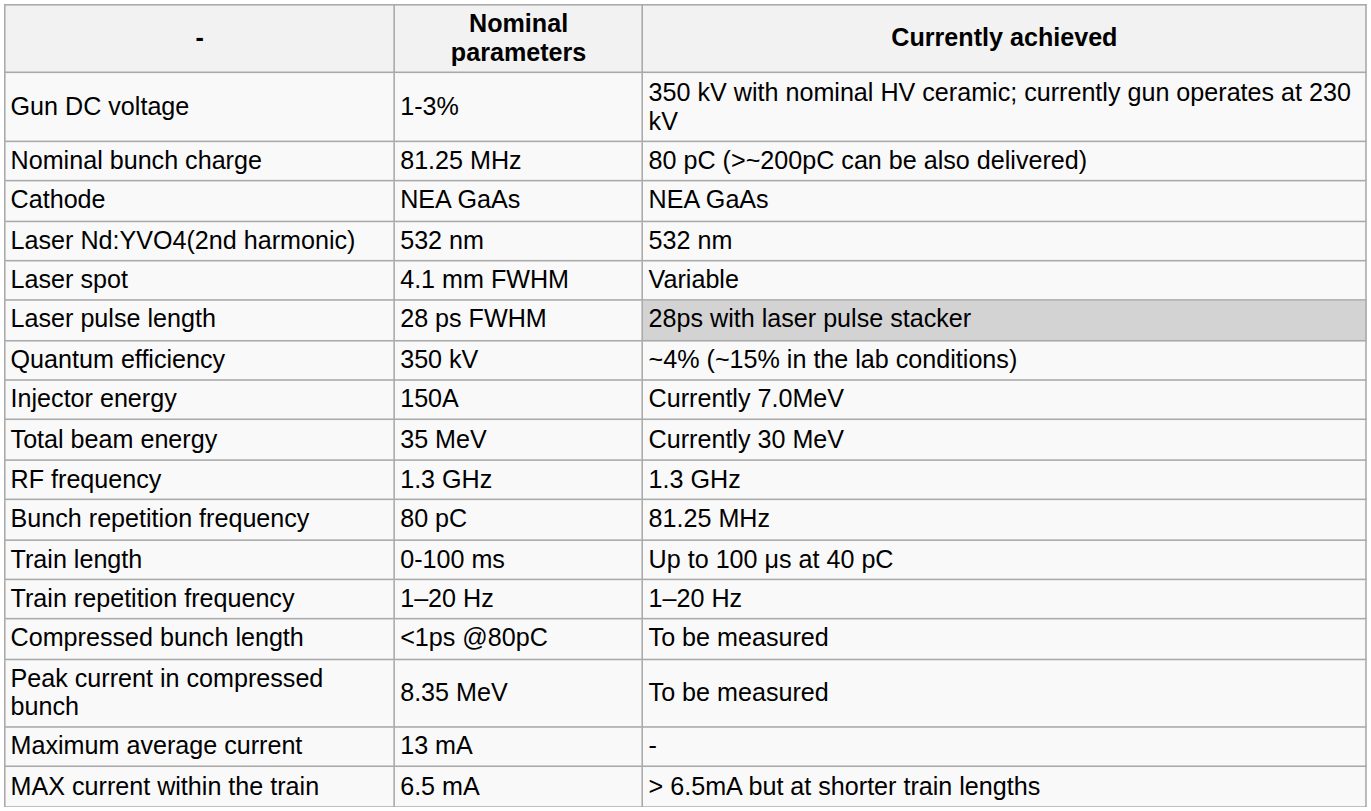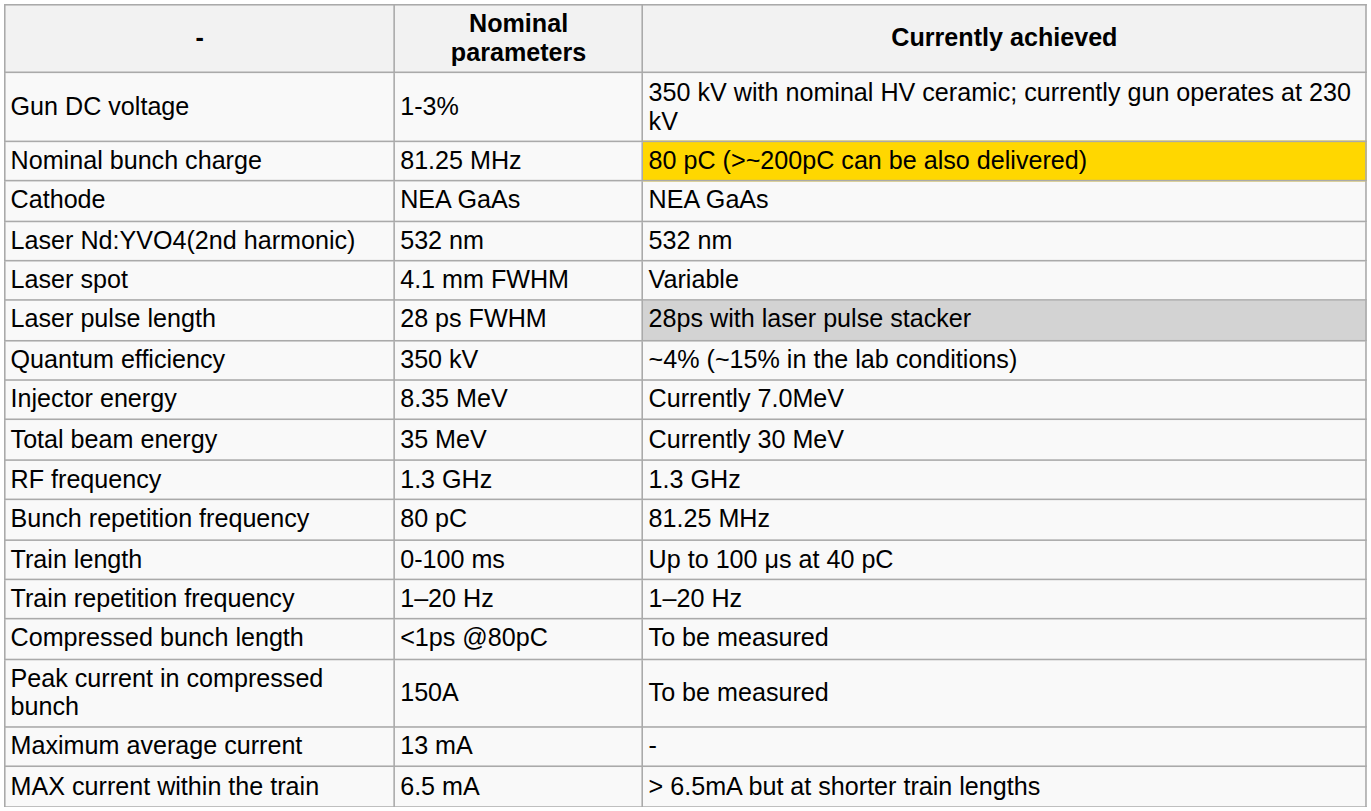Nominal bunch charge | Currently achieved: no background -> gold background
Injector energy | Nominal parameters: 150A -> 8.35 MeV
Peak current in compressed bunch | Nominal parameters: 8.35 MeV -> 150A
